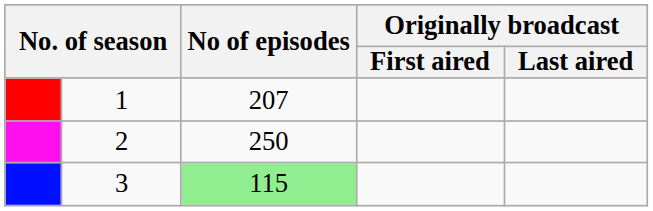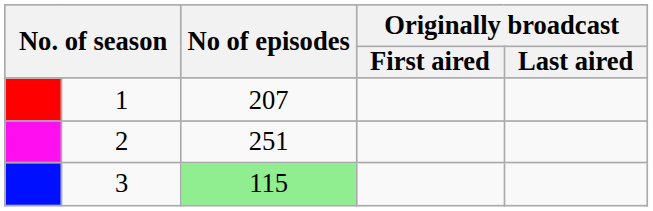2 | No of episodes: 250 -> 251
